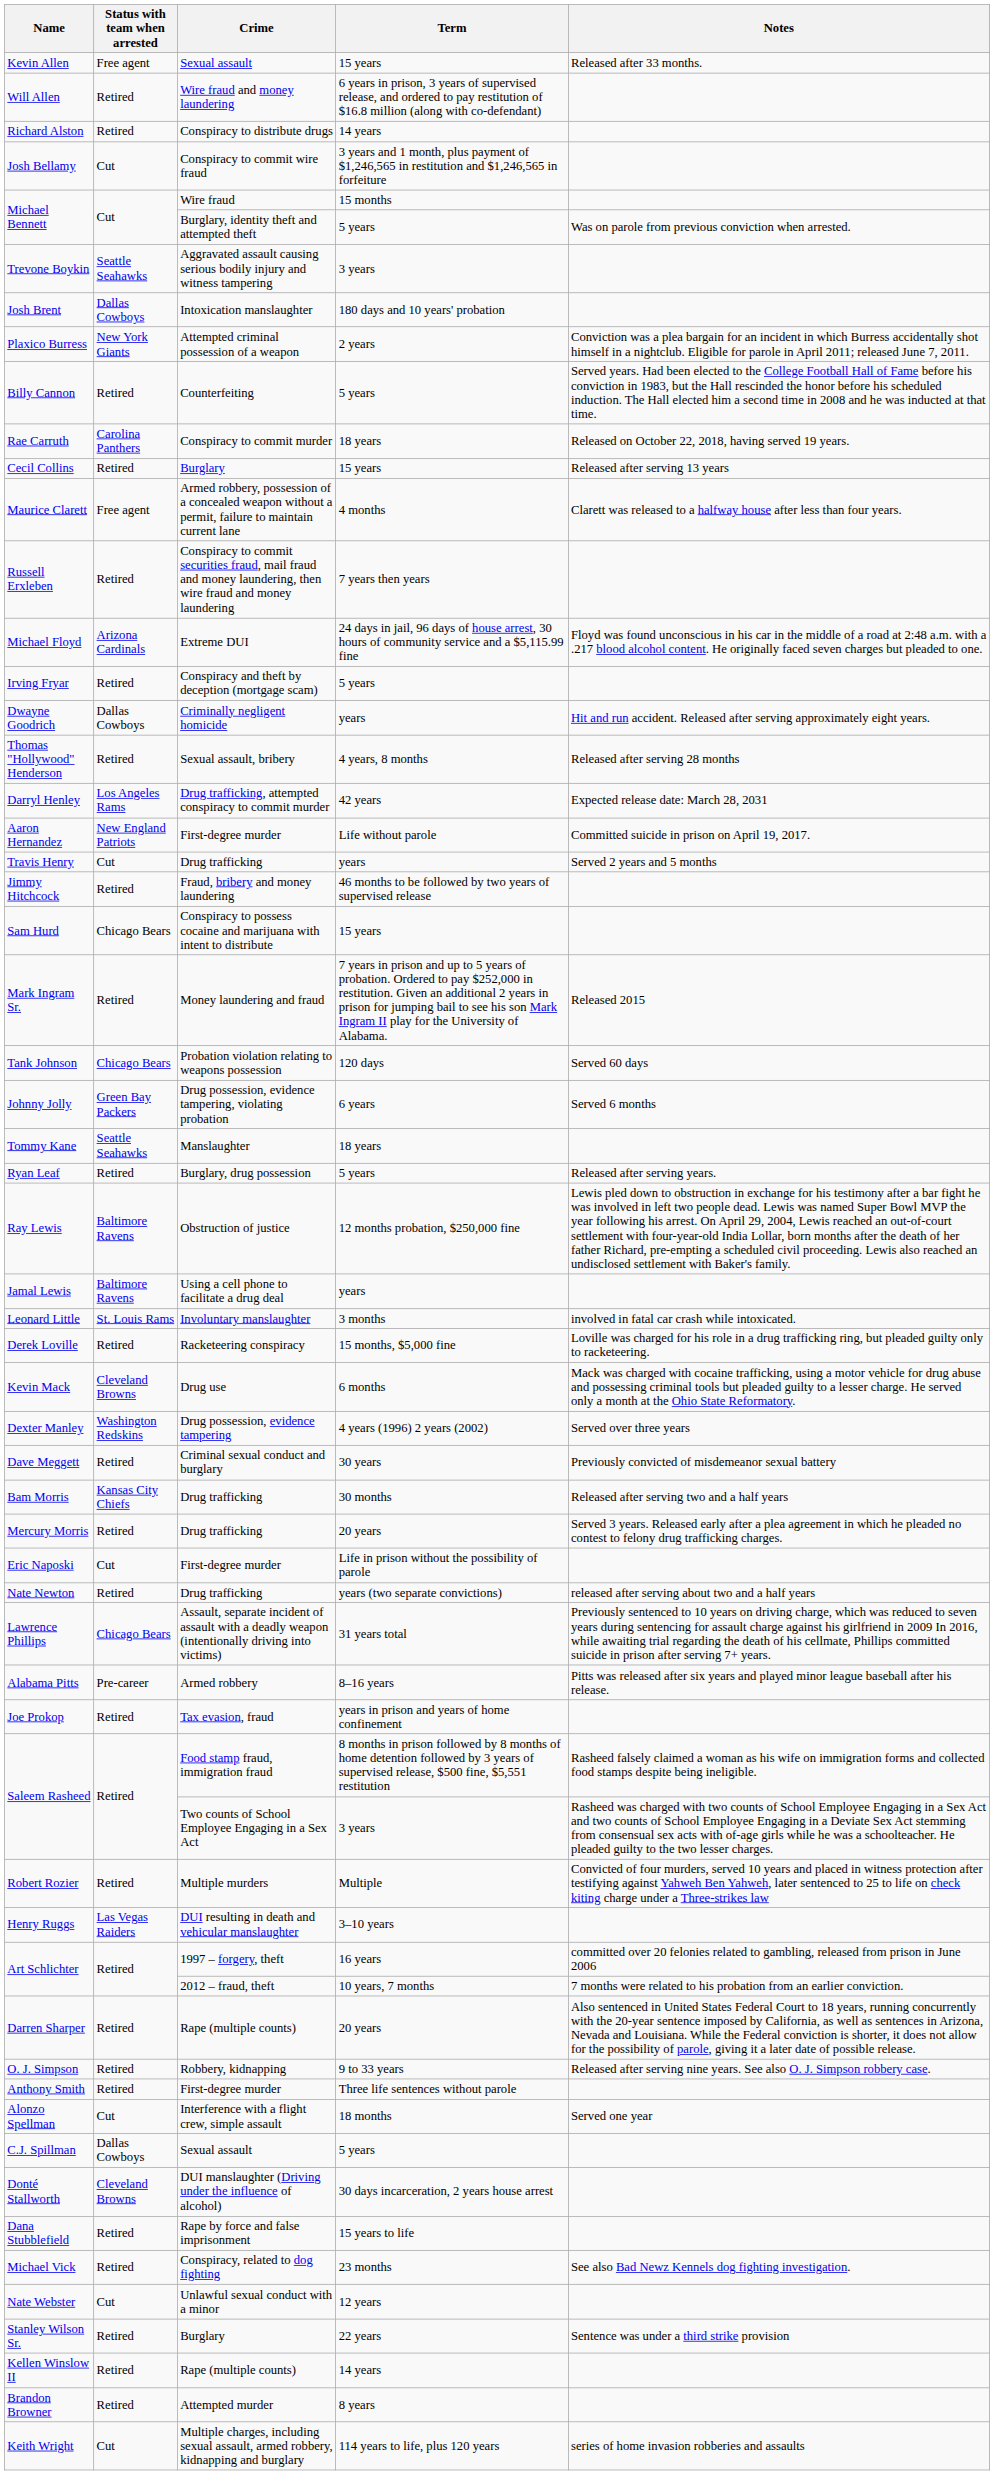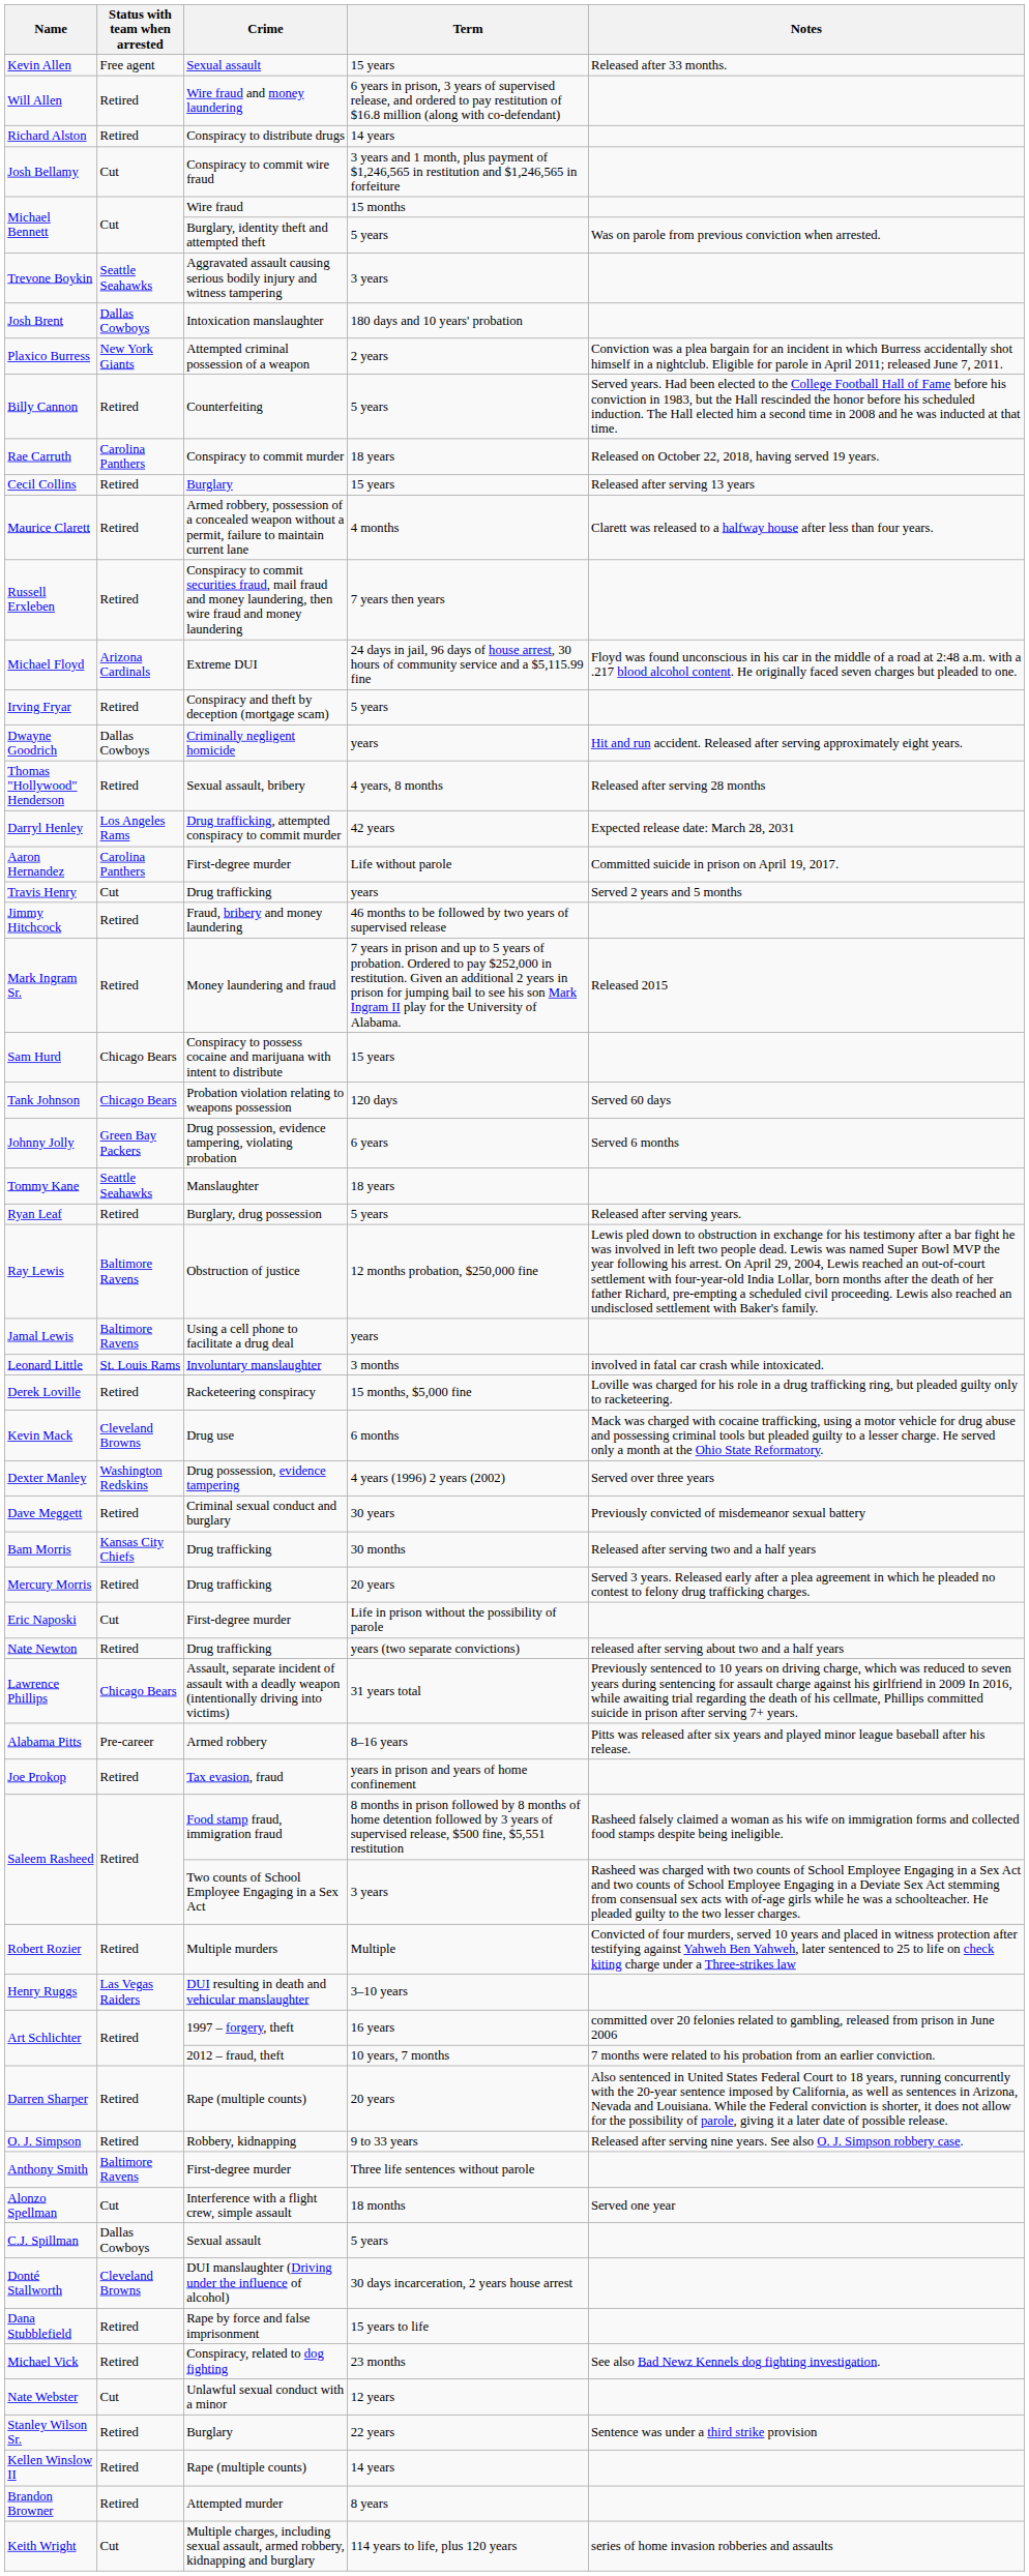Maurice Clarett | Status with team when arrested: Free agent -> Retired
Aaron Hernandez | Status with team when arrested: New England Patriots -> Carolina Panthers
rows swapped: Sam Hurd <-> Mark Ingram Sr.
Anthony Smith | Status with team when arrested: Retired -> Baltimore Ravens
